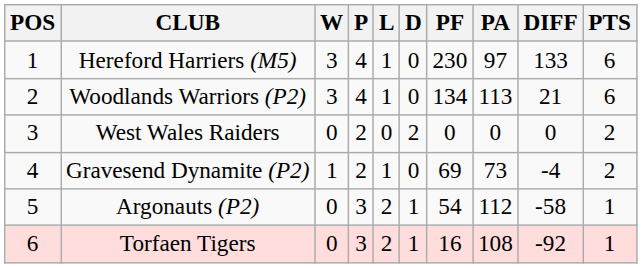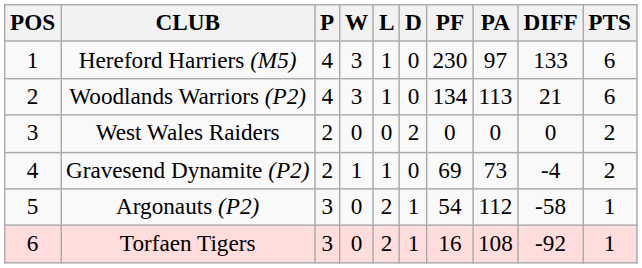columns swapped: P <-> W
